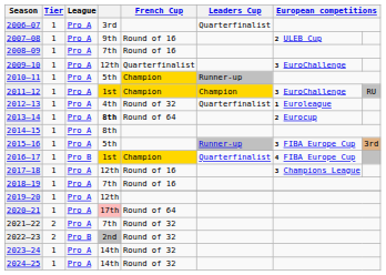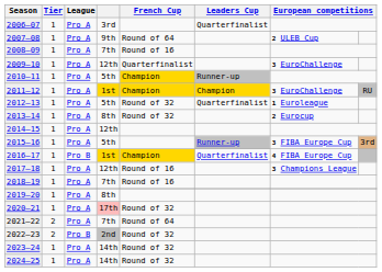2007–08 | French Cup: Round of 16 -> Round of 64
2012–13 | column 4: 4th -> 5th
2013–14 | column 4: bold -> normal
2013–14 | French Cup: Round of 64 -> Round of 32
2014–15 | column 4: 8th -> 12th
2019–20 | column 4: 12th -> 8th
2020–21 | French Cup: Round of 64 -> Round of 32
2021–22 | French Cup: Round of 32 -> Round of 64
